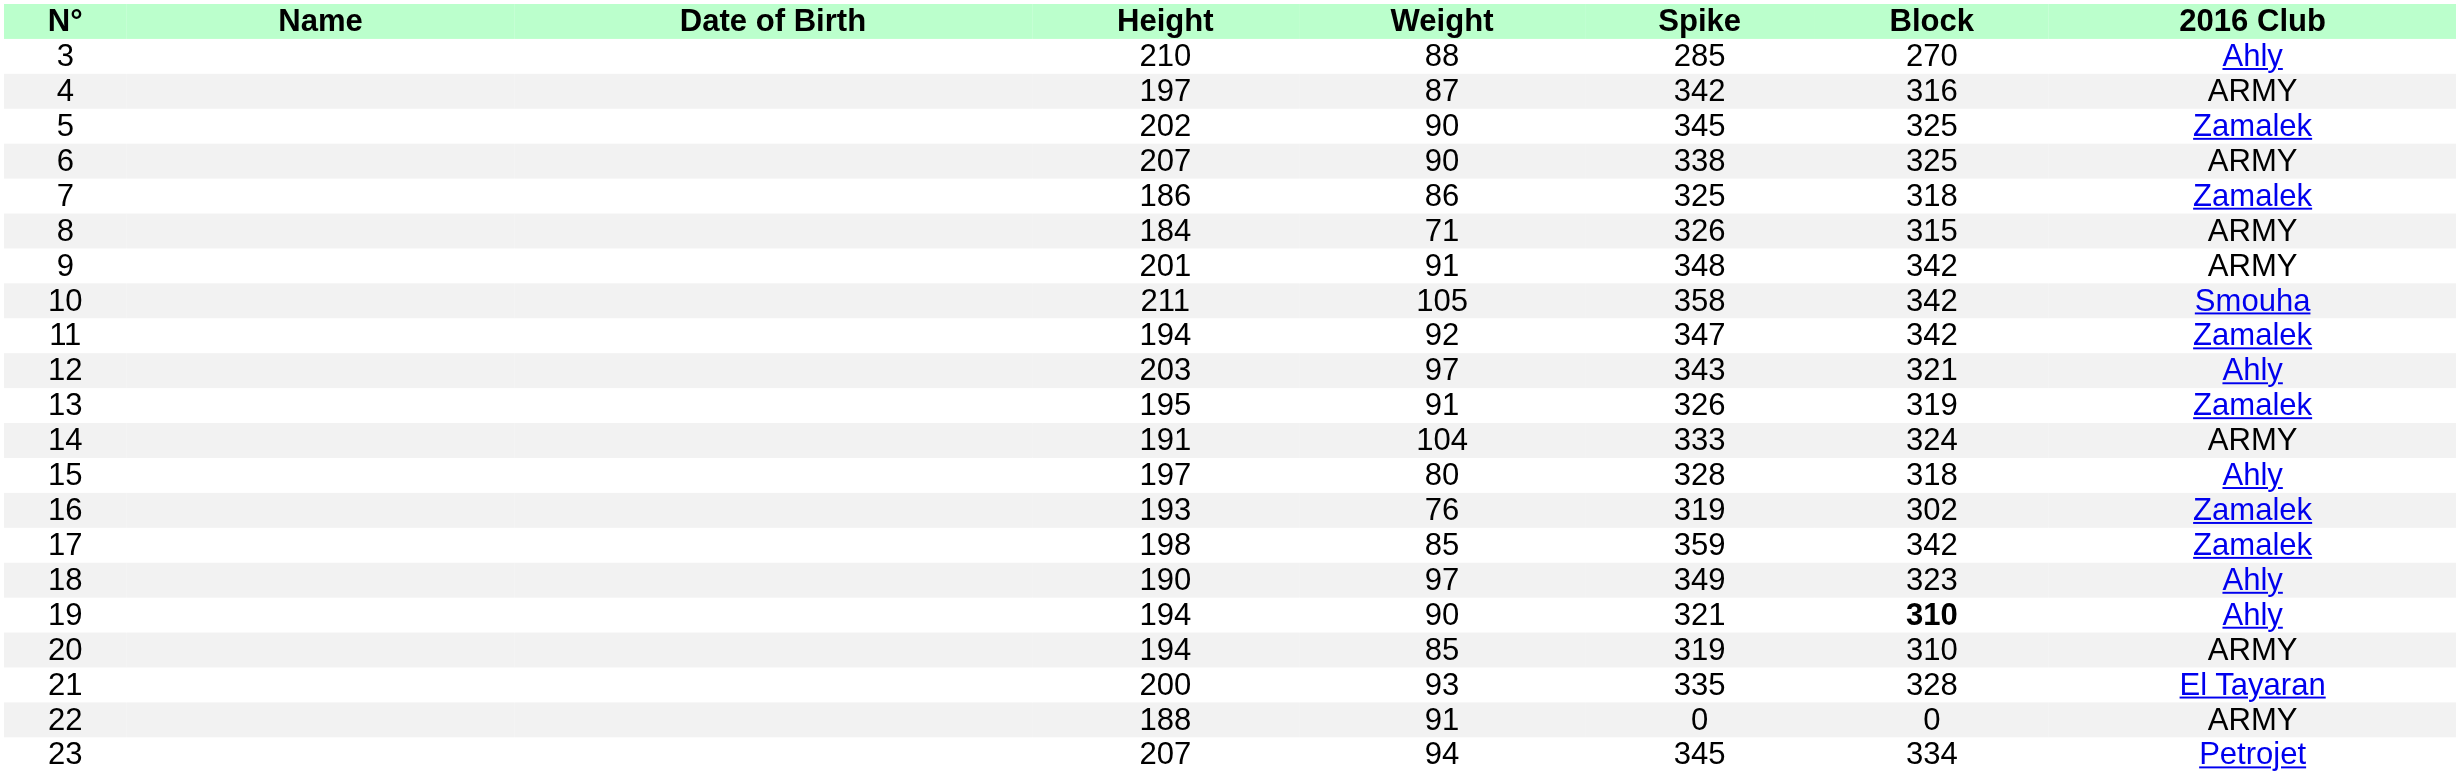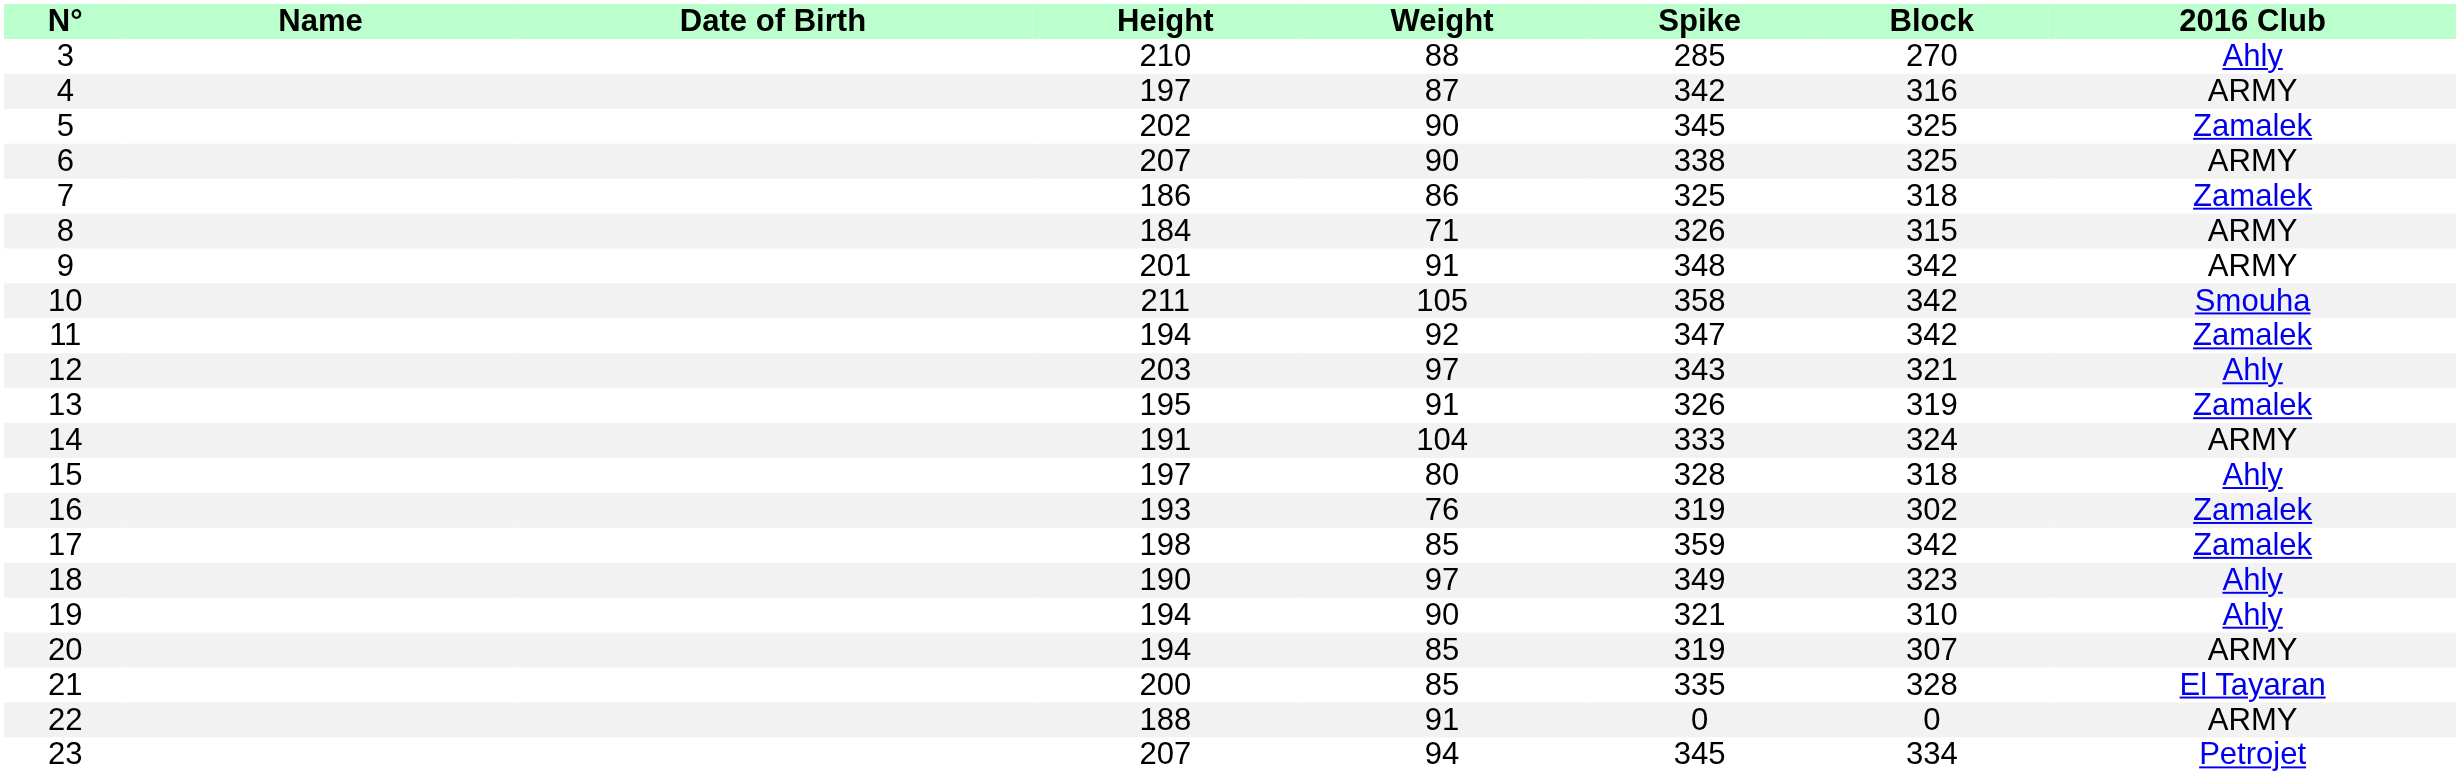19 | Block: bold -> normal
20 | Block: 310 -> 307
21 | Weight: 93 -> 85
